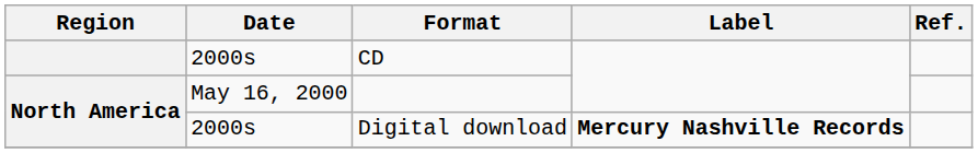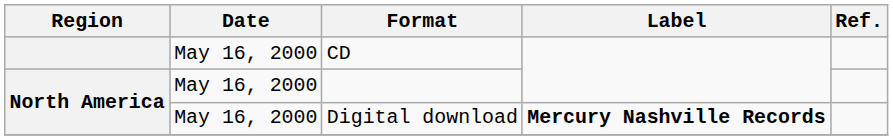CD | Date: 2000s -> May 16, 2000
Digital download | Date: 2000s -> May 16, 2000
